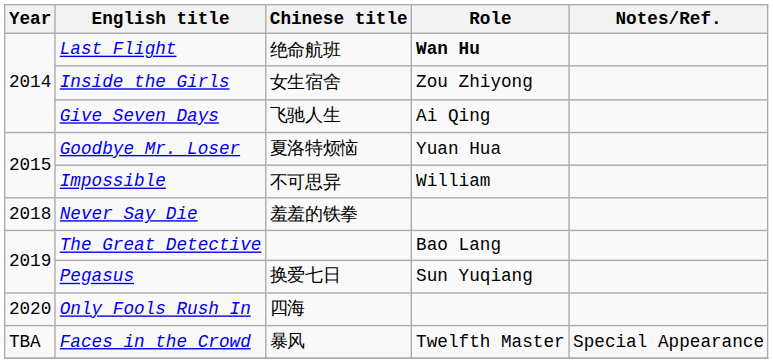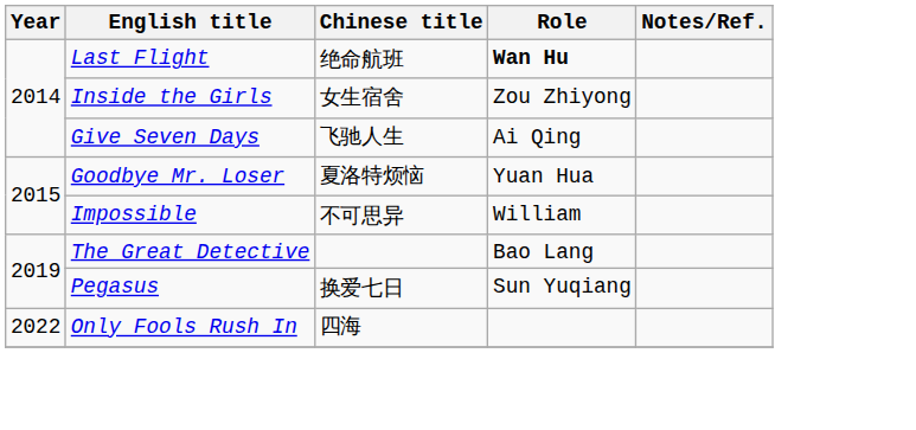- row: 2018 | Never Say Die | 羞羞的铁拳
Only Fools Rush In | Year: 2020 -> 2022
- row: TBA | Faces in the Crowd | 暴风 | Twelfth Master | Special Appearance
